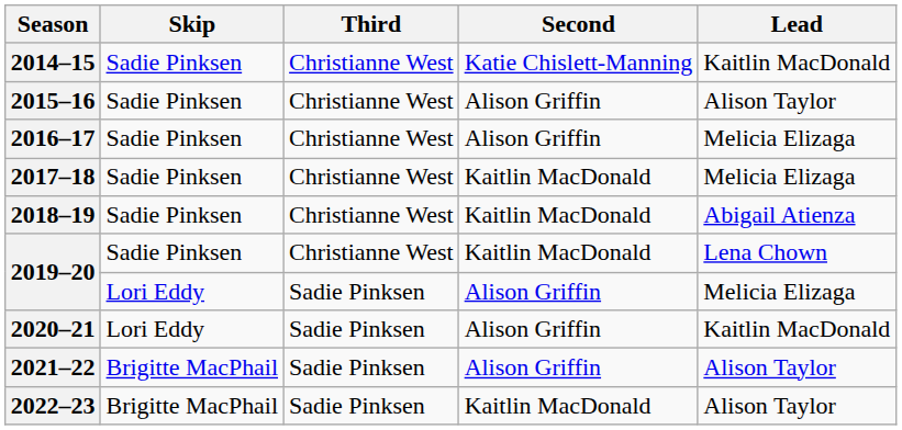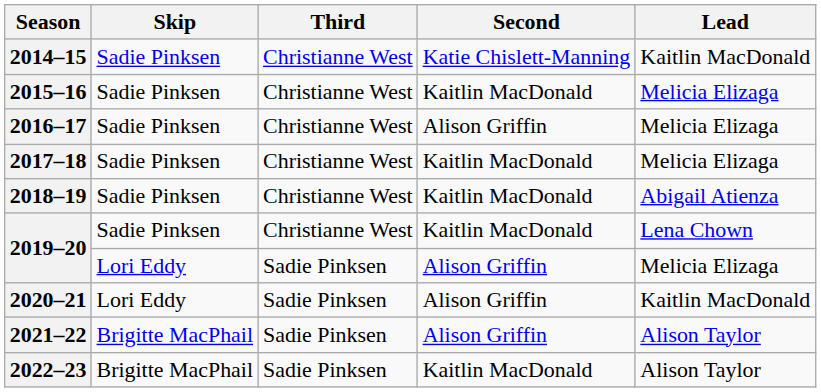2015–16 | Second: Alison Griffin -> Kaitlin MacDonald
2015–16 | Lead: Alison Taylor -> Melicia Elizaga
